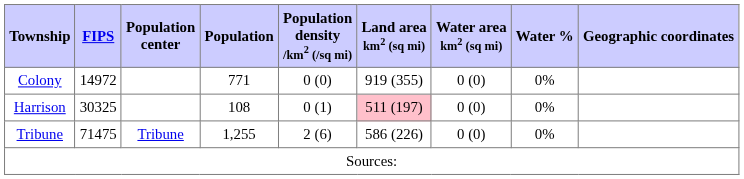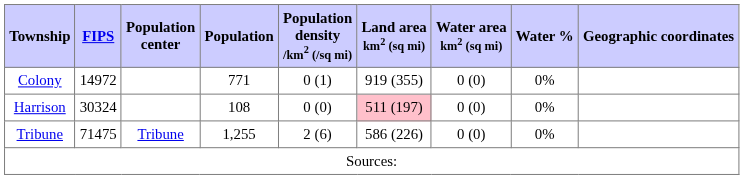Colony | Population density /km2 (/sq mi): 0 (0) -> 0 (1)
Harrison | FIPS: 30325 -> 30324
Harrison | Population density /km2 (/sq mi): 0 (1) -> 0 (0)
